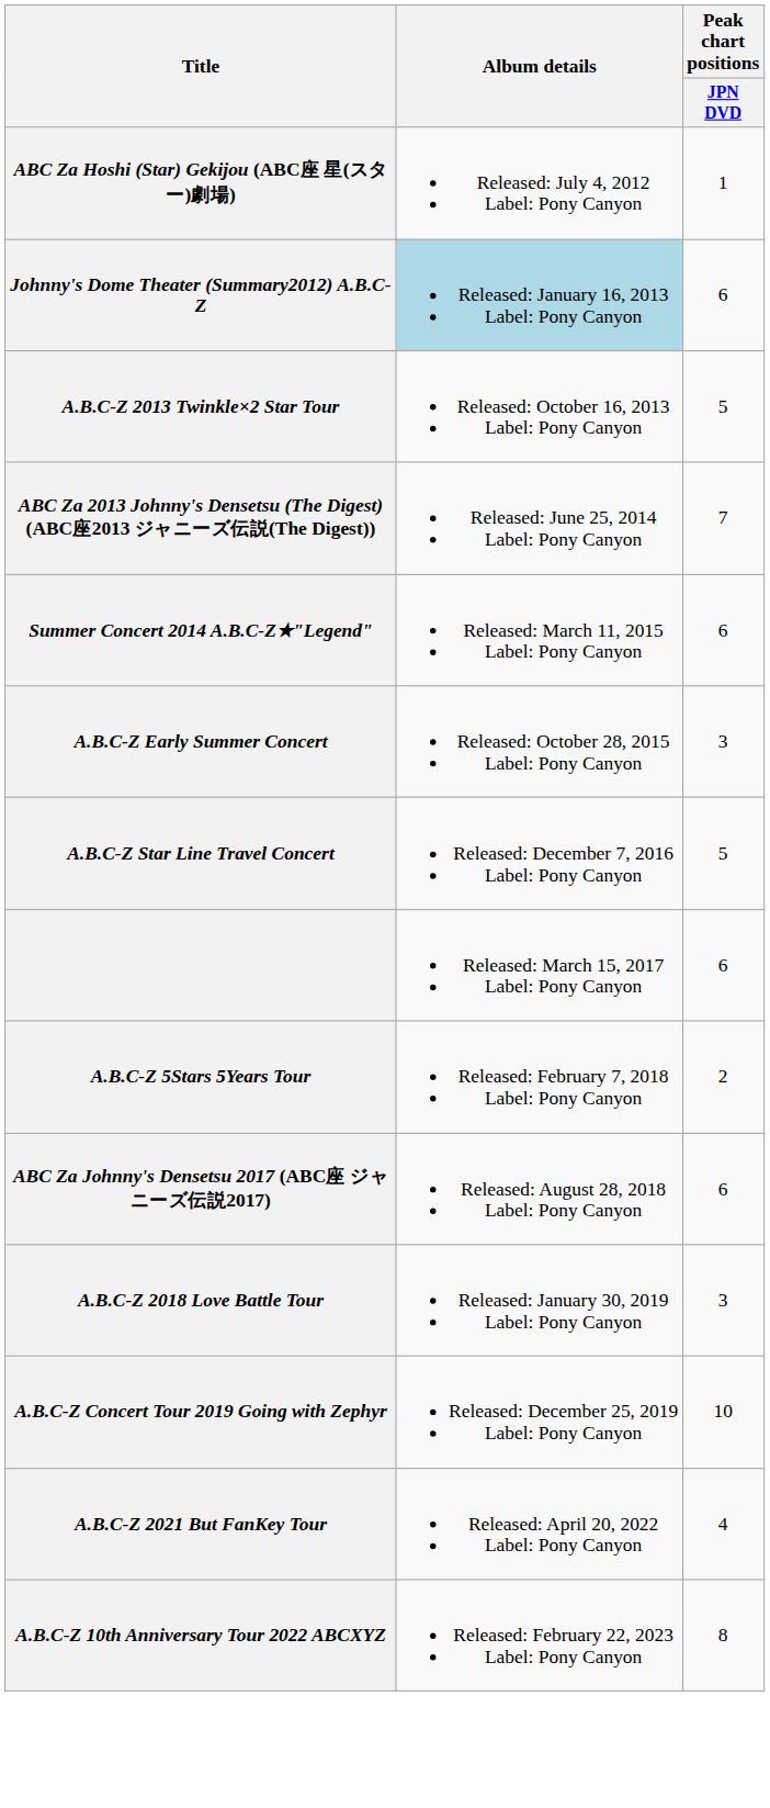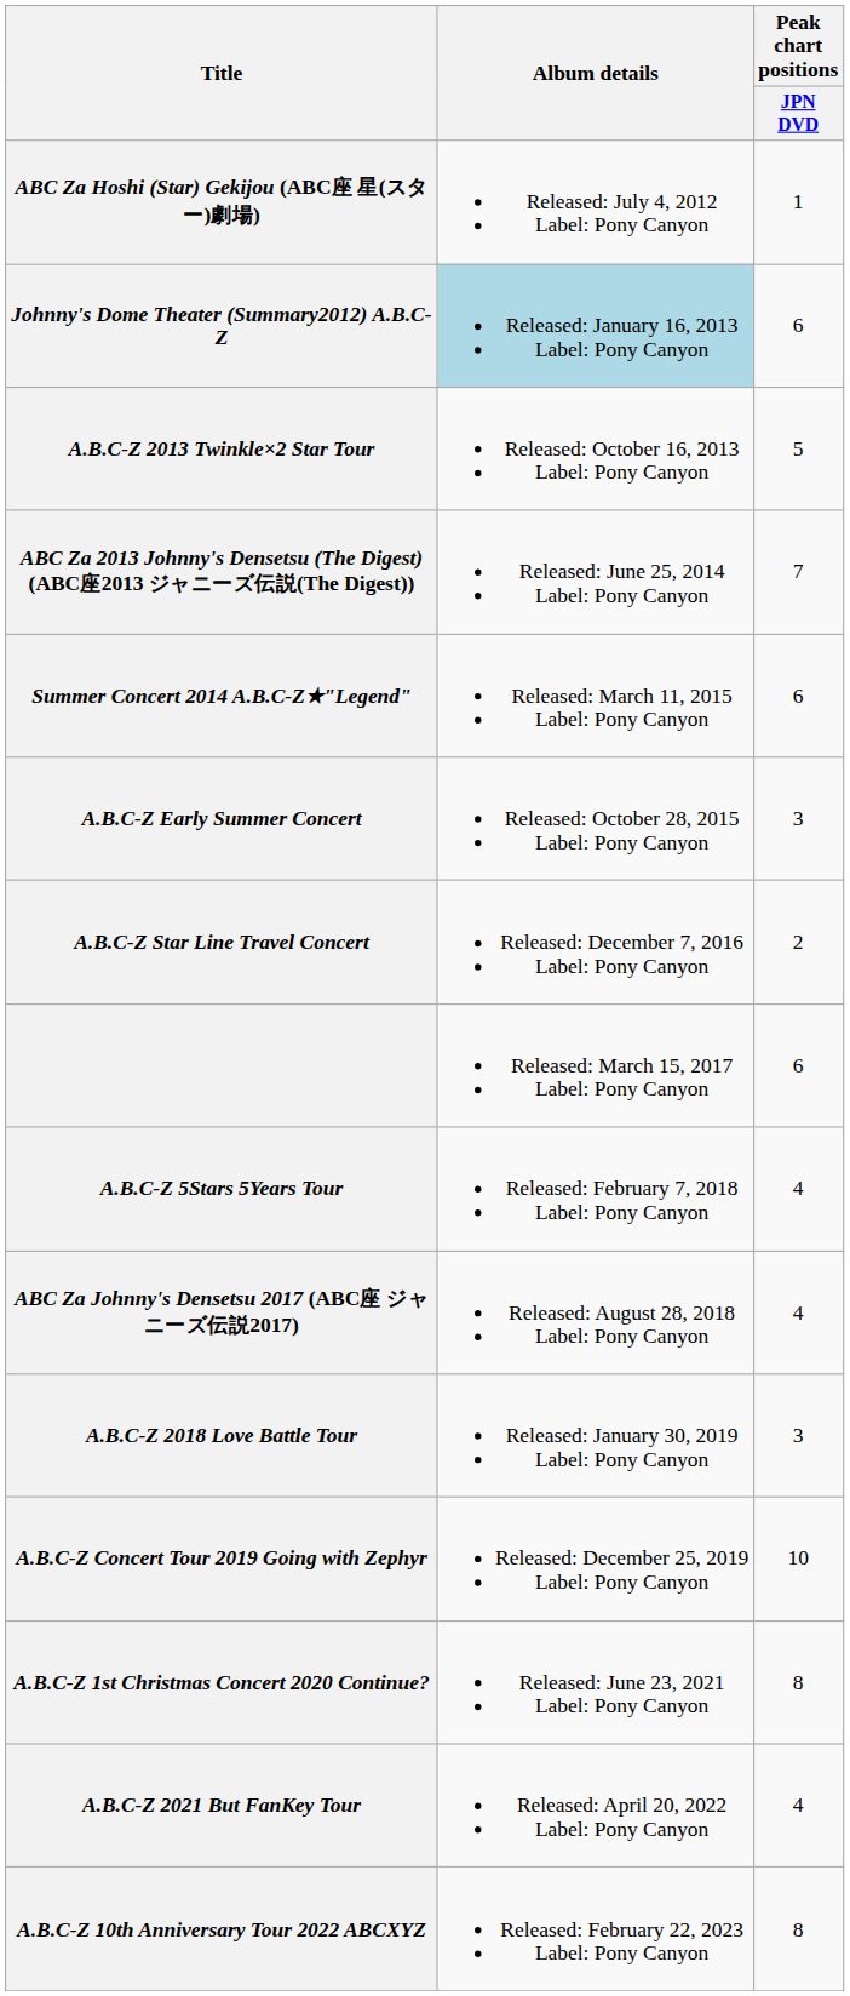A.B.C-Z Star Line Travel Concert | Peak chart positions / JPN DVD: 5 -> 2
A.B.C-Z 5Stars 5Years Tour | Peak chart positions / JPN DVD: 2 -> 4
ABC Za Johnny's Densetsu 2017 (ABC座 ジャニーズ伝説2017) | Peak chart positions / JPN DVD: 6 -> 4
+ row: A.B.C-Z 1st Christmas Concert 2020 Continue? | Released: June 23, 2021 Label: Pony Canyon | 8
